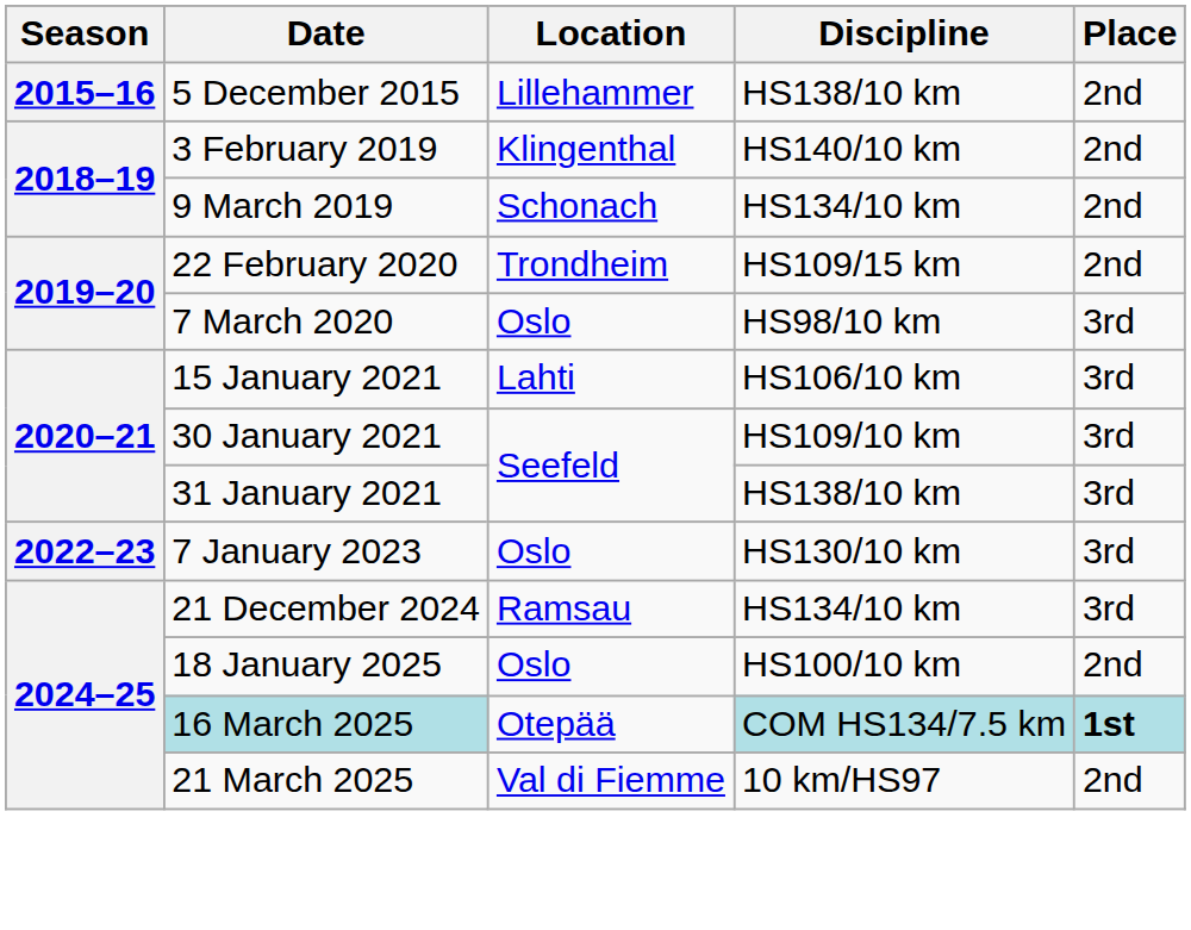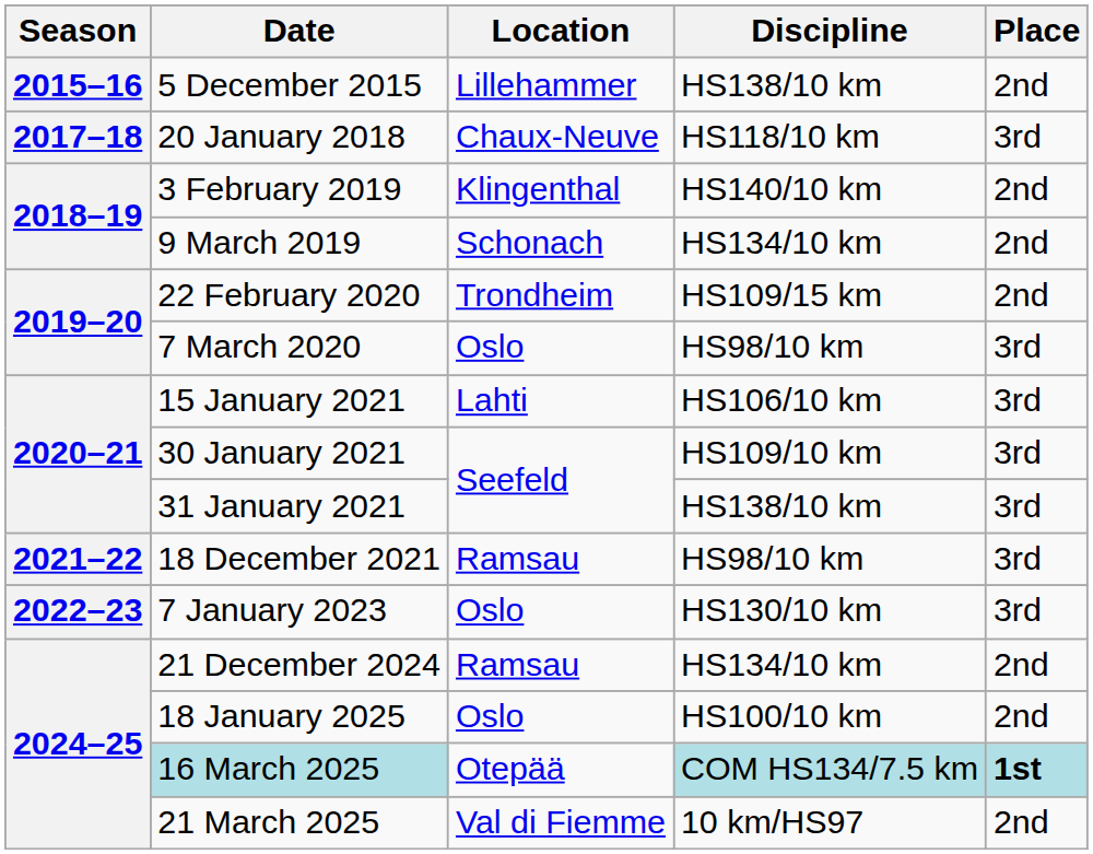+ row: 2017–18 | 20 January 2018 | Chaux-Neuve | HS118/10 km | 3rd
+ row: 2021–22 | 18 December 2021 | Ramsau | HS98/10 km | 3rd
21 December 2024 | Place: 3rd -> 2nd
